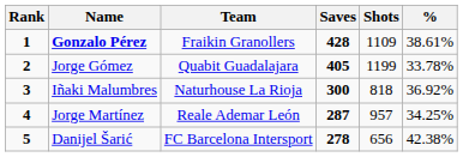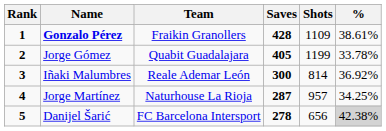Iñaki Malumbres | Team: Naturhouse La Rioja -> Reale Ademar León
Iñaki Malumbres | Shots: 818 -> 814
Jorge Martínez | Team: Reale Ademar León -> Naturhouse La Rioja
Danijel Šarić | %: no background -> lightgrey background
